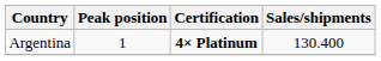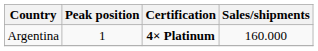Argentina | Sales/shipments: 130.400 -> 160.000
